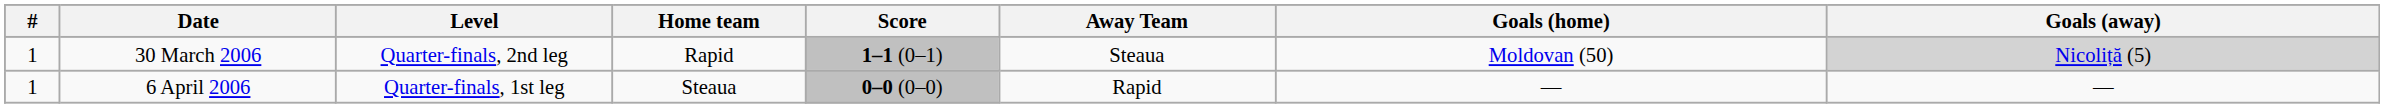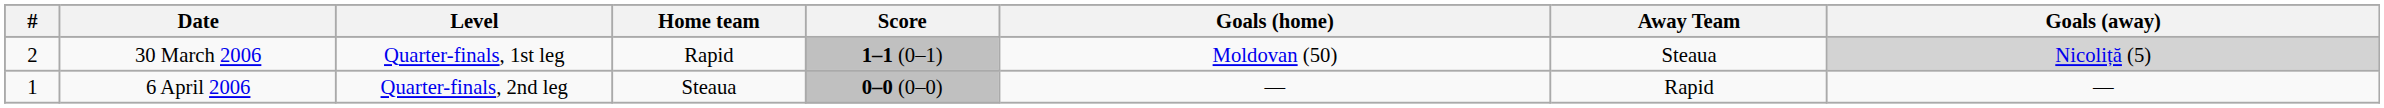columns swapped: Away Team <-> Goals (home)
30 March 2006 | #: 1 -> 2
30 March 2006 | Level: Quarter-finals, 2nd leg -> Quarter-finals, 1st leg
6 April 2006 | Level: Quarter-finals, 1st leg -> Quarter-finals, 2nd leg
